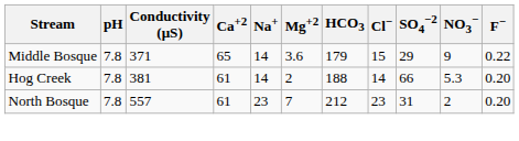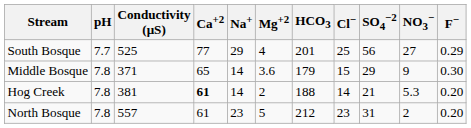+ row: South Bosque | 7.7 | 525 | 77 | 29 | 4 | 201 | 25 | 56 | 27 | 0.29
Middle Bosque | F−: 0.22 -> 0.30
Hog Creek | Ca+2: normal -> bold
Hog Creek | SO4−2: 66 -> 21
North Bosque | Mg+2: 7 -> 5
